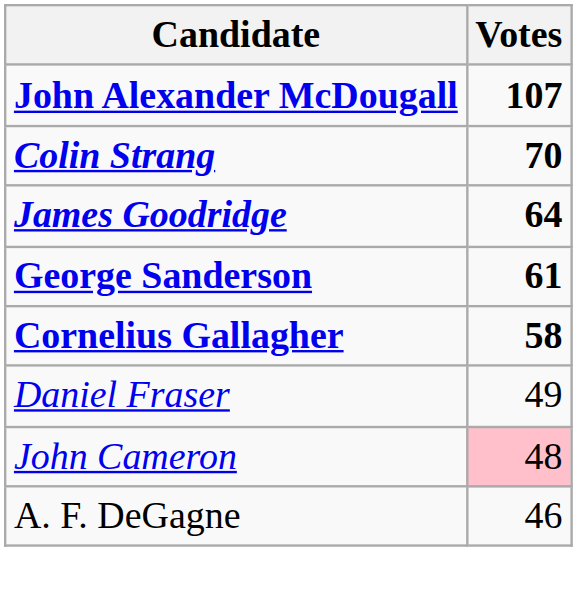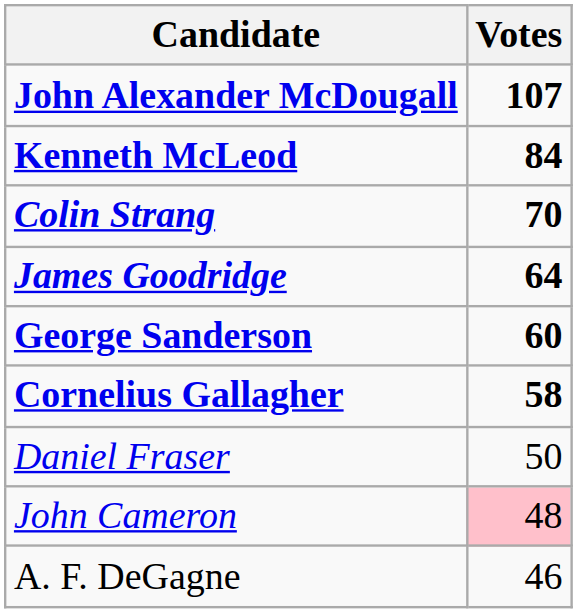+ row: Kenneth McLeod | 84
George Sanderson | Votes: 61 -> 60
Daniel Fraser | Votes: 49 -> 50
